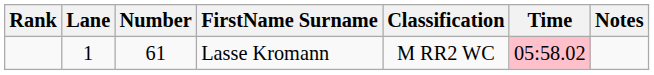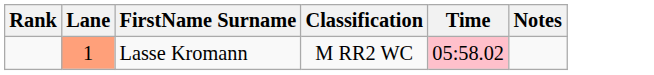- column: Number | 61
Lasse Kromann | Lane: no background -> lightsalmon background
